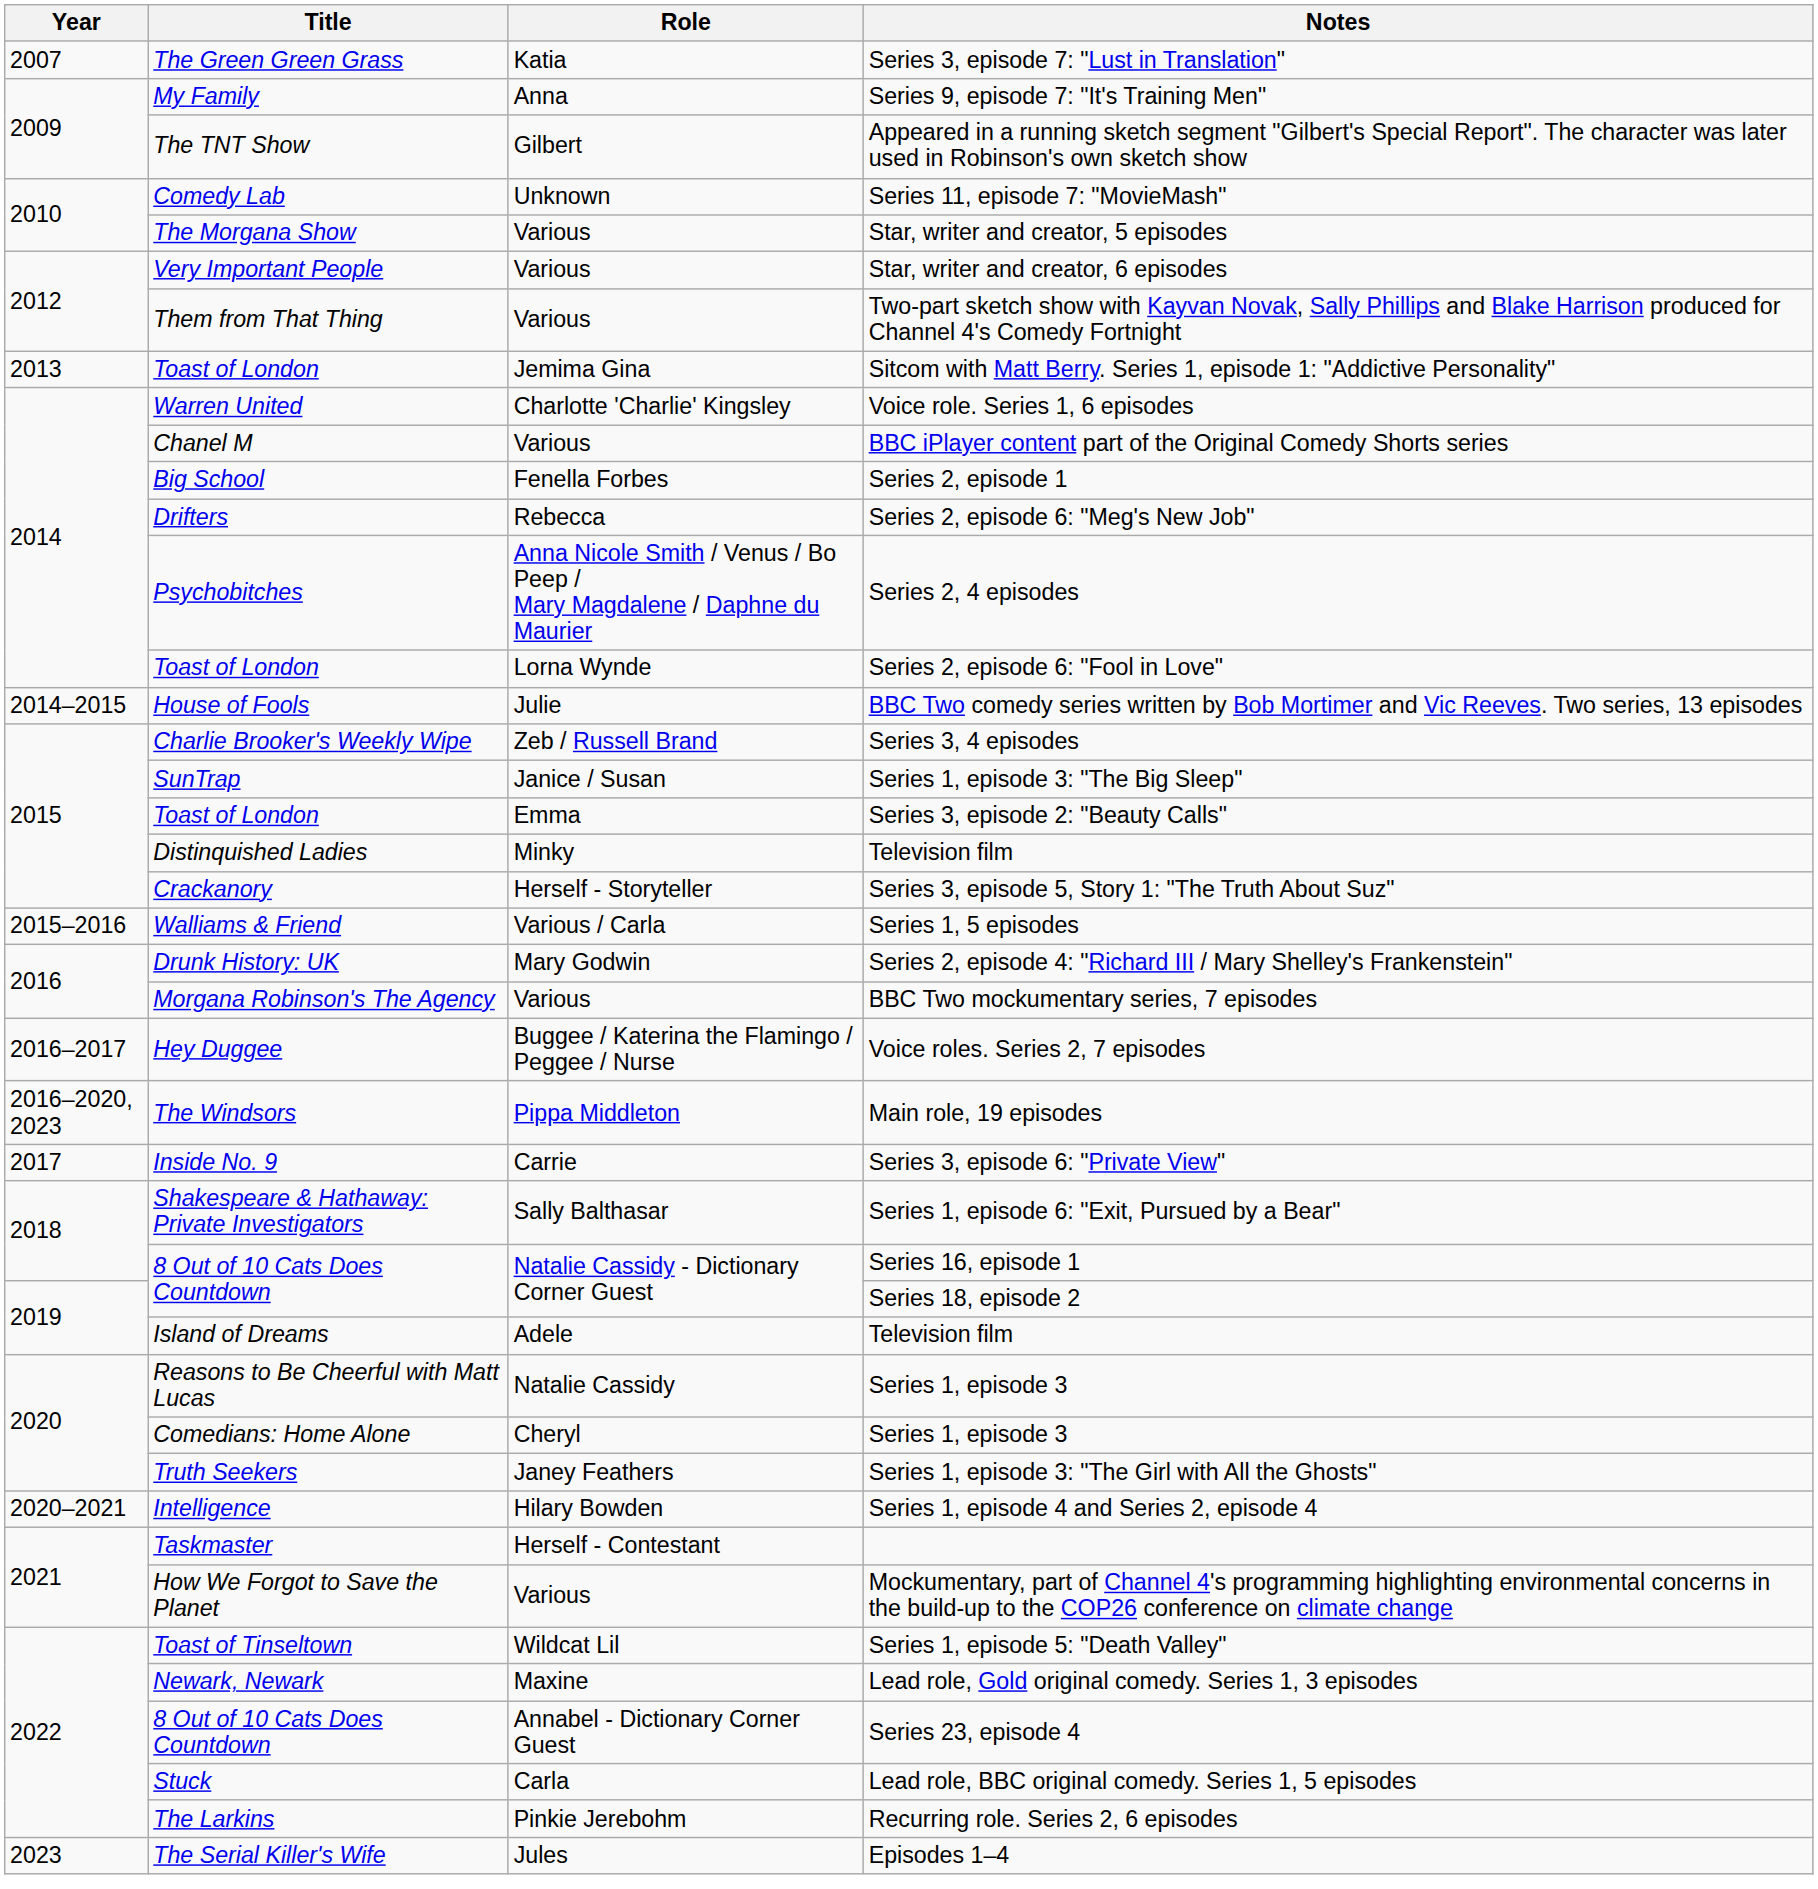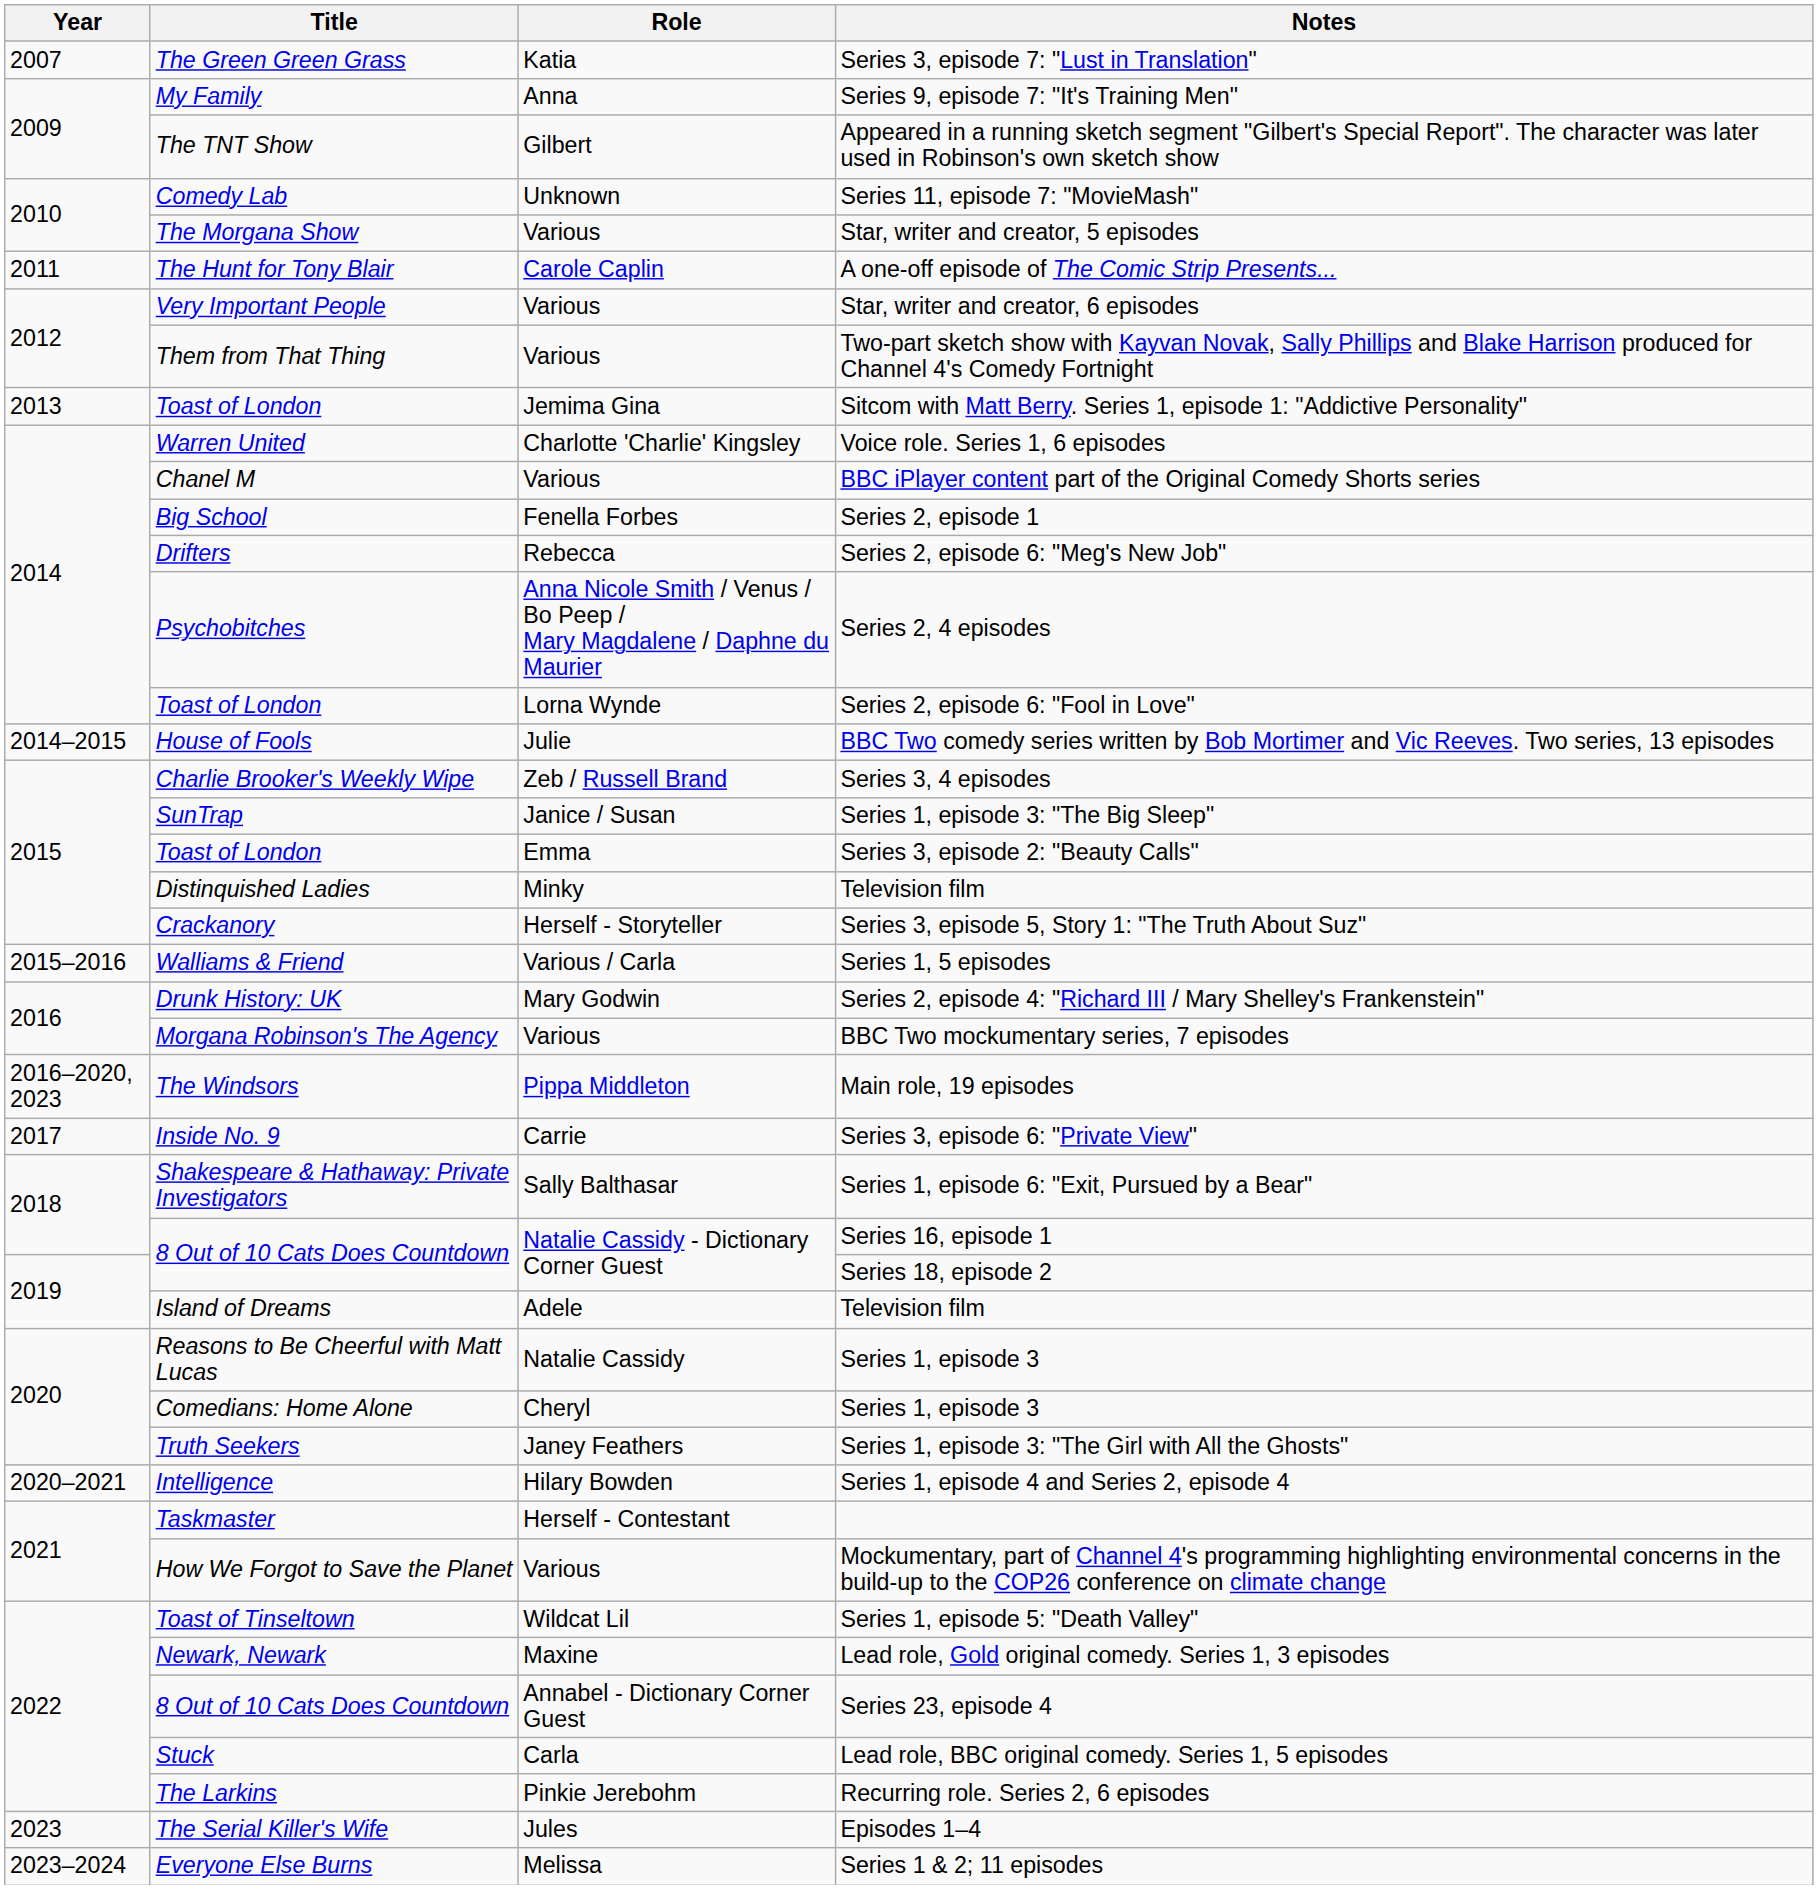+ row: 2011 | The Hunt for Tony Blair | Carole Caplin | A one-off episode of The Comic Strip Presents...
- row: 2016–2017 | Hey Duggee | Buggee / Katerina the Flamingo / Peggee / Nurse | Voice roles. Series 2, 7 episodes
+ row: 2023–2024 | Everyone Else Burns | Melissa | Series 1 & 2; 11 episodes
